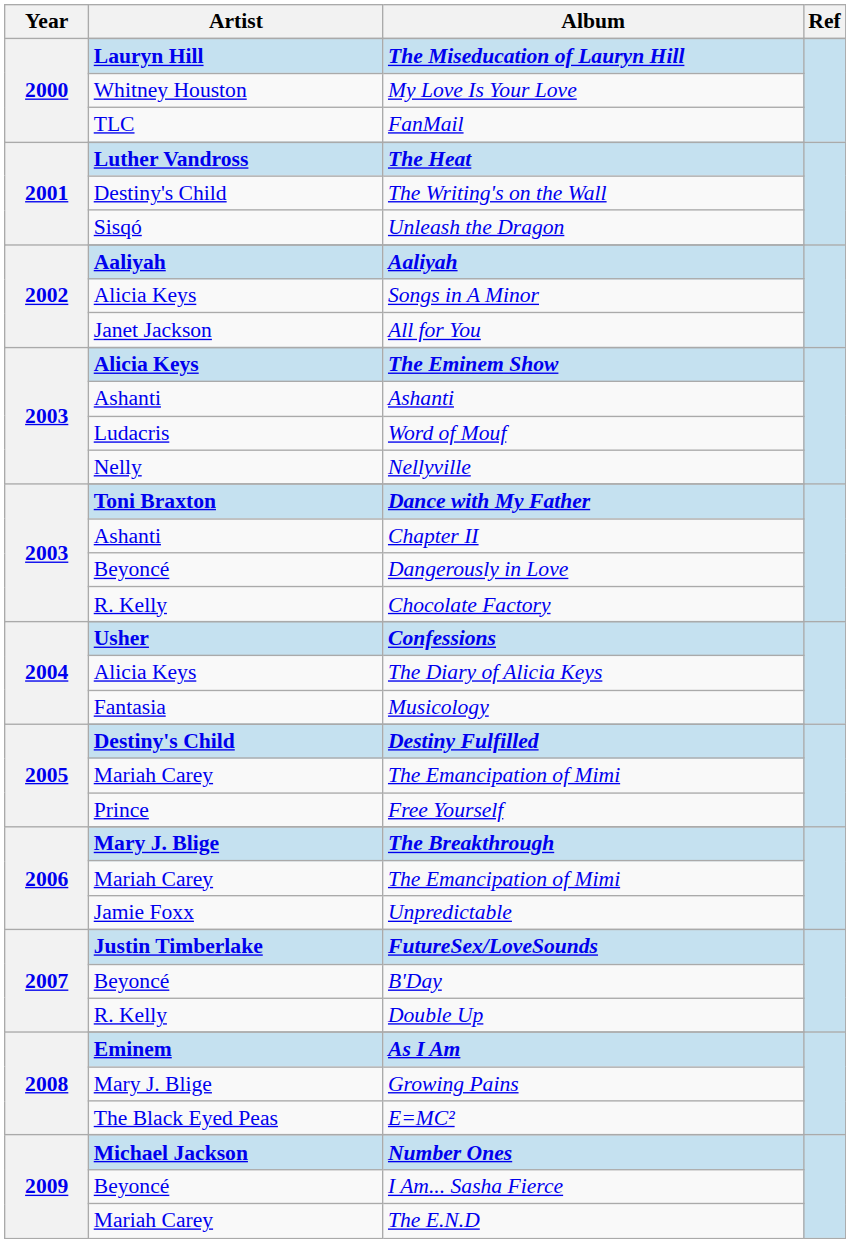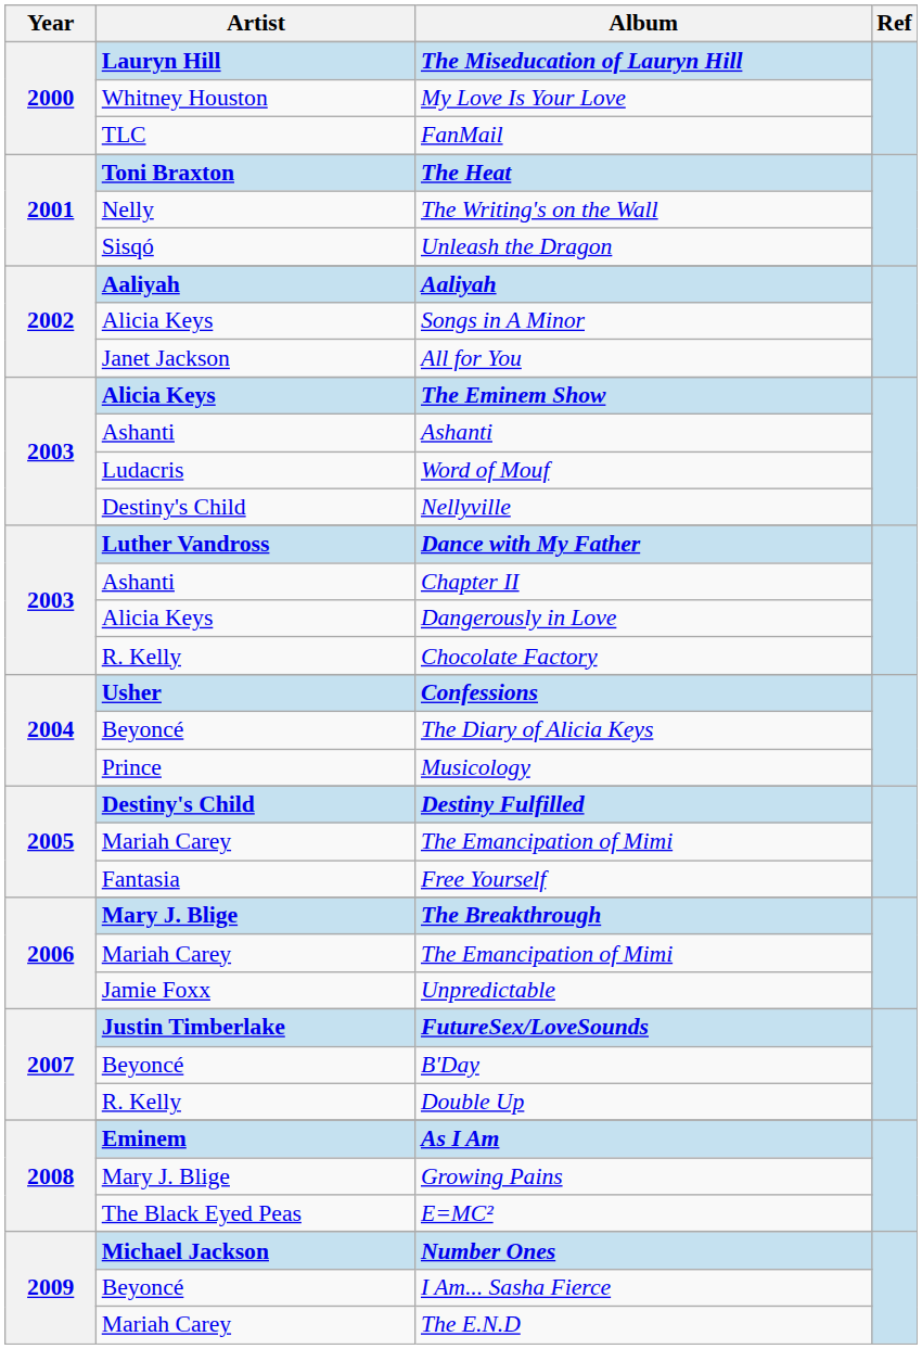The Heat | Artist: Luther Vandross -> Toni Braxton
The Writing's on the Wall | Artist: Destiny's Child -> Nelly
Nellyville | Artist: Nelly -> Destiny's Child
Dance with My Father | Artist: Toni Braxton -> Luther Vandross
Dangerously in Love | Artist: Beyoncé -> Alicia Keys
The Diary of Alicia Keys | Artist: Alicia Keys -> Beyoncé
Musicology | Artist: Fantasia -> Prince
Free Yourself | Artist: Prince -> Fantasia
